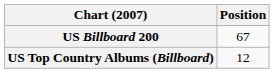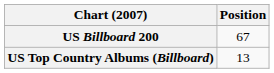US Top Country Albums (Billboard) | Position: 12 -> 13
